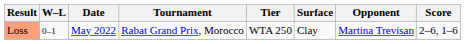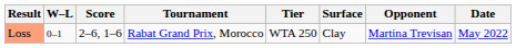columns swapped: Date <-> Score
